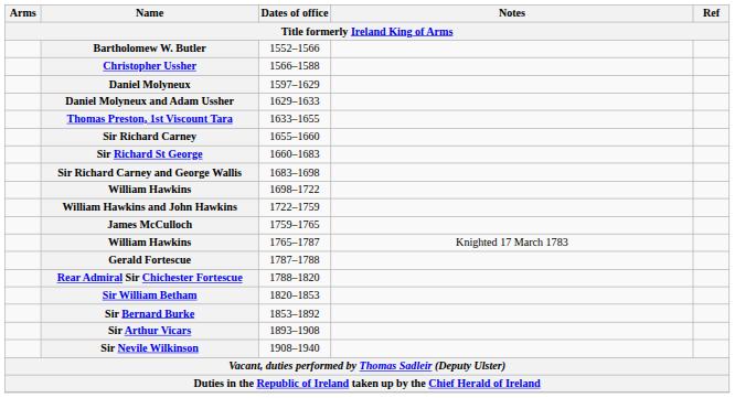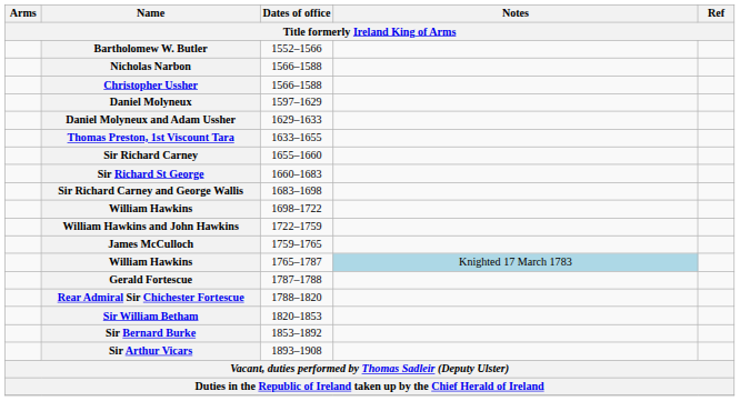+ row: Nicholas Narbon | 1566–1588
William Hawkins / 1765–1787 | Notes: no background -> lightblue background
- row: Sir Nevile Wilkinson | 1908–1940
